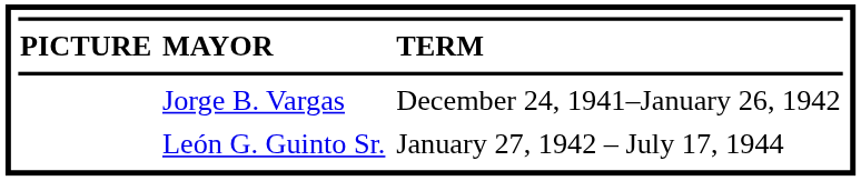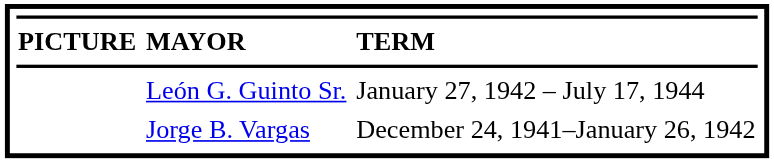rows swapped: Jorge B. Vargas <-> León G. Guinto Sr.
